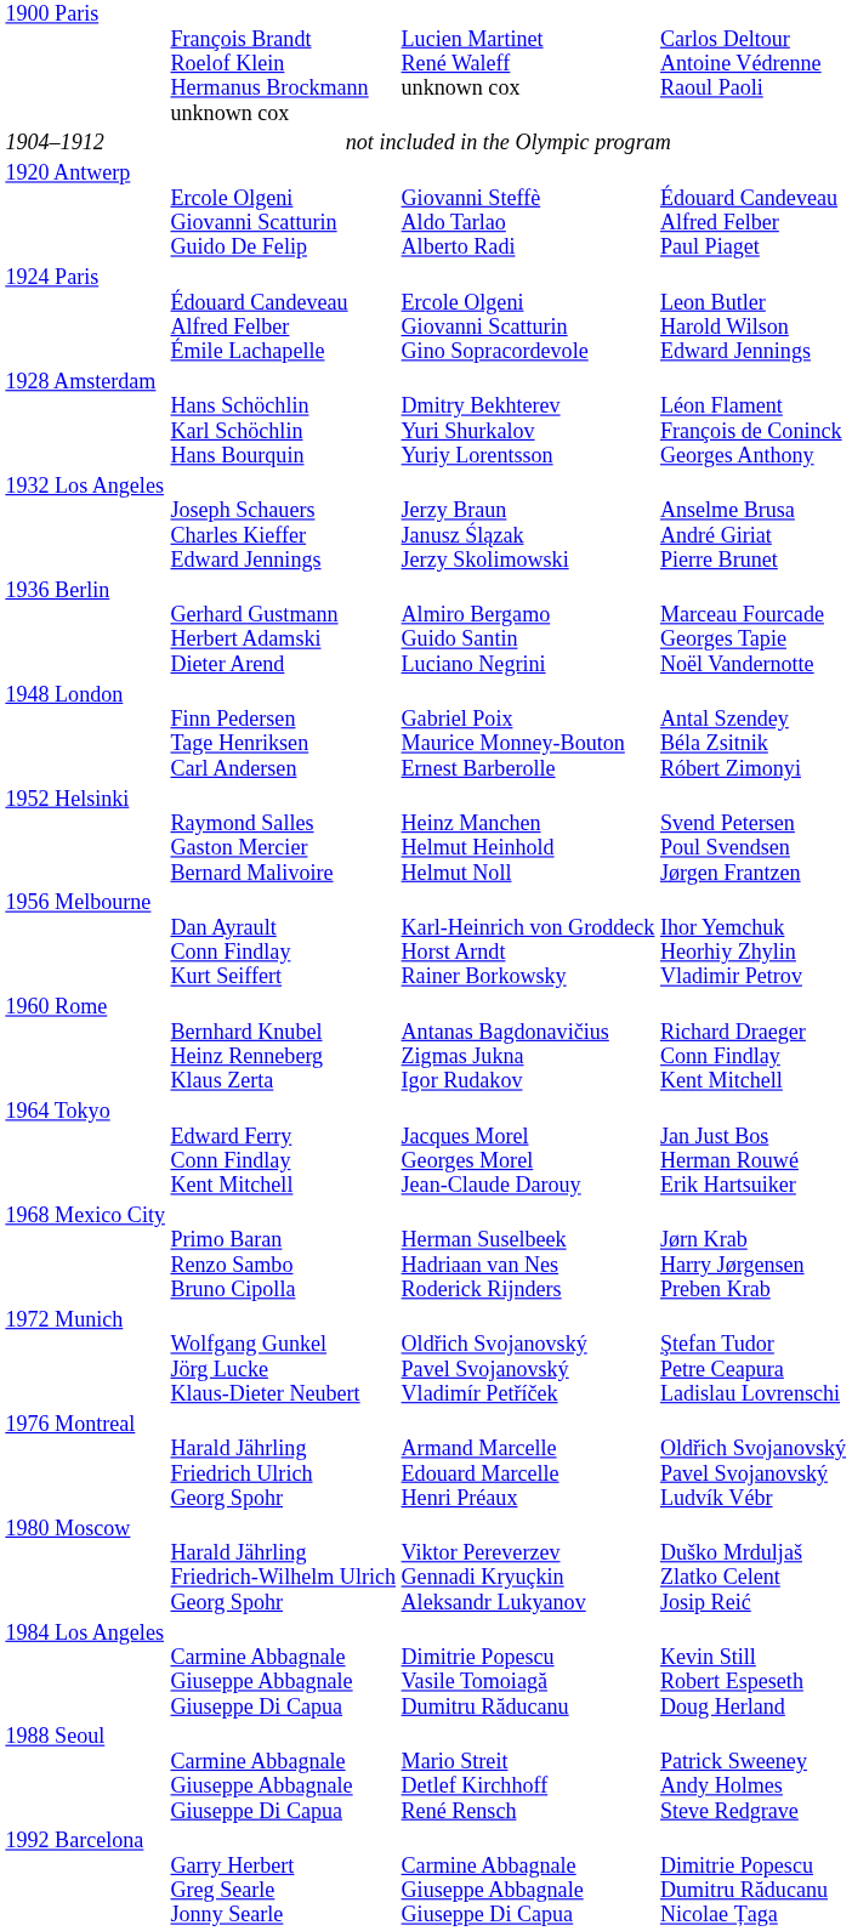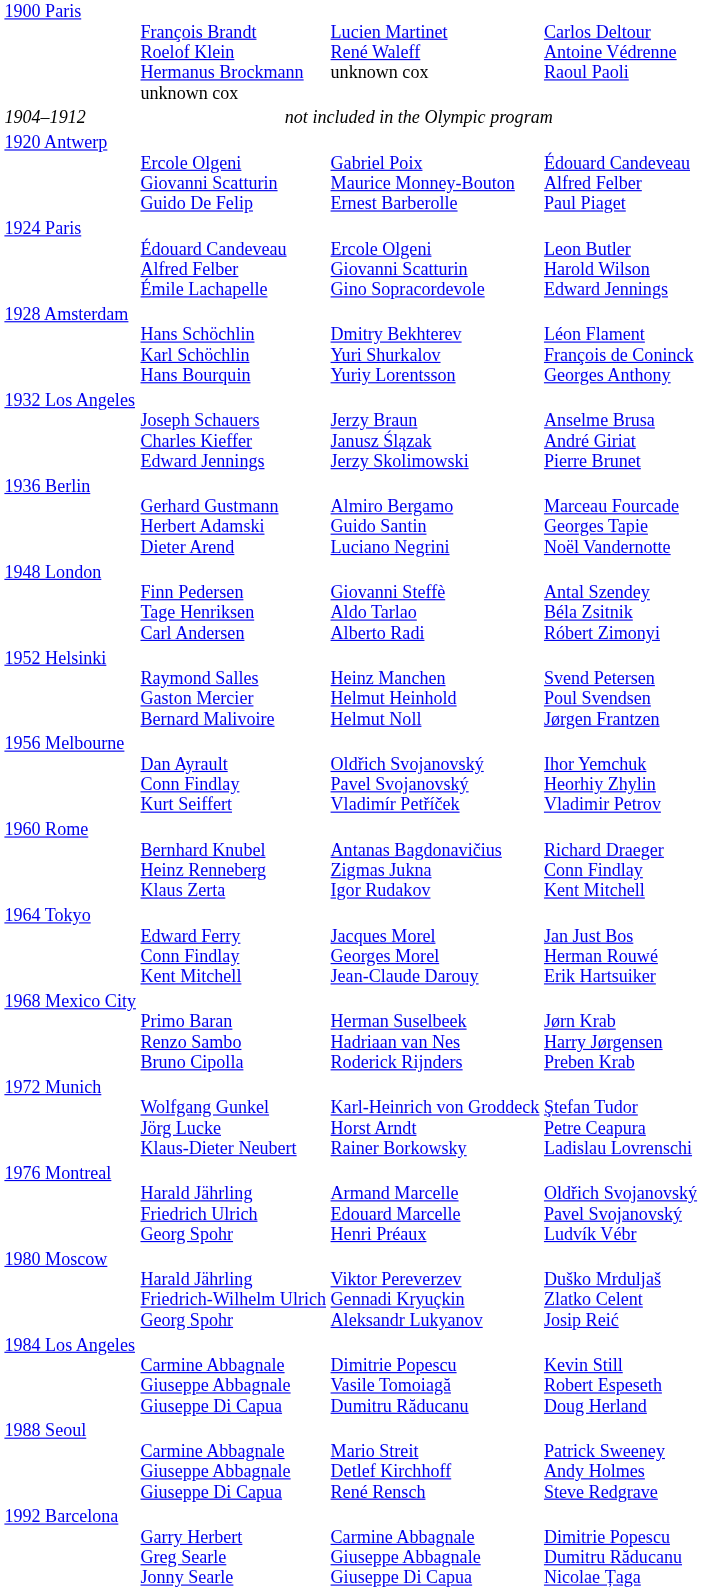1920 Antwerp | column 3: Giovanni Steffè Aldo Tarlao Alberto Radi -> Gabriel Poix Maurice Monney-Bouton Ernest Barberolle
1948 London | column 3: Gabriel Poix Maurice Monney-Bouton Ernest Barberolle -> Giovanni Steffè Aldo Tarlao Alberto Radi
1956 Melbourne | column 3: Karl-Heinrich von Groddeck Horst Arndt Rainer Borkowsky -> Oldřich Svojanovský Pavel Svojanovský Vladimír Petříček
1972 Munich | column 3: Oldřich Svojanovský Pavel Svojanovský Vladimír Petříček -> Karl-Heinrich von Groddeck Horst Arndt Rainer Borkowsky
